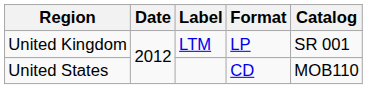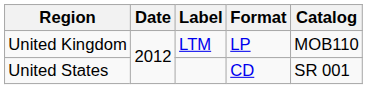United Kingdom | Catalog: SR 001 -> MOB110
United States | Catalog: MOB110 -> SR 001
